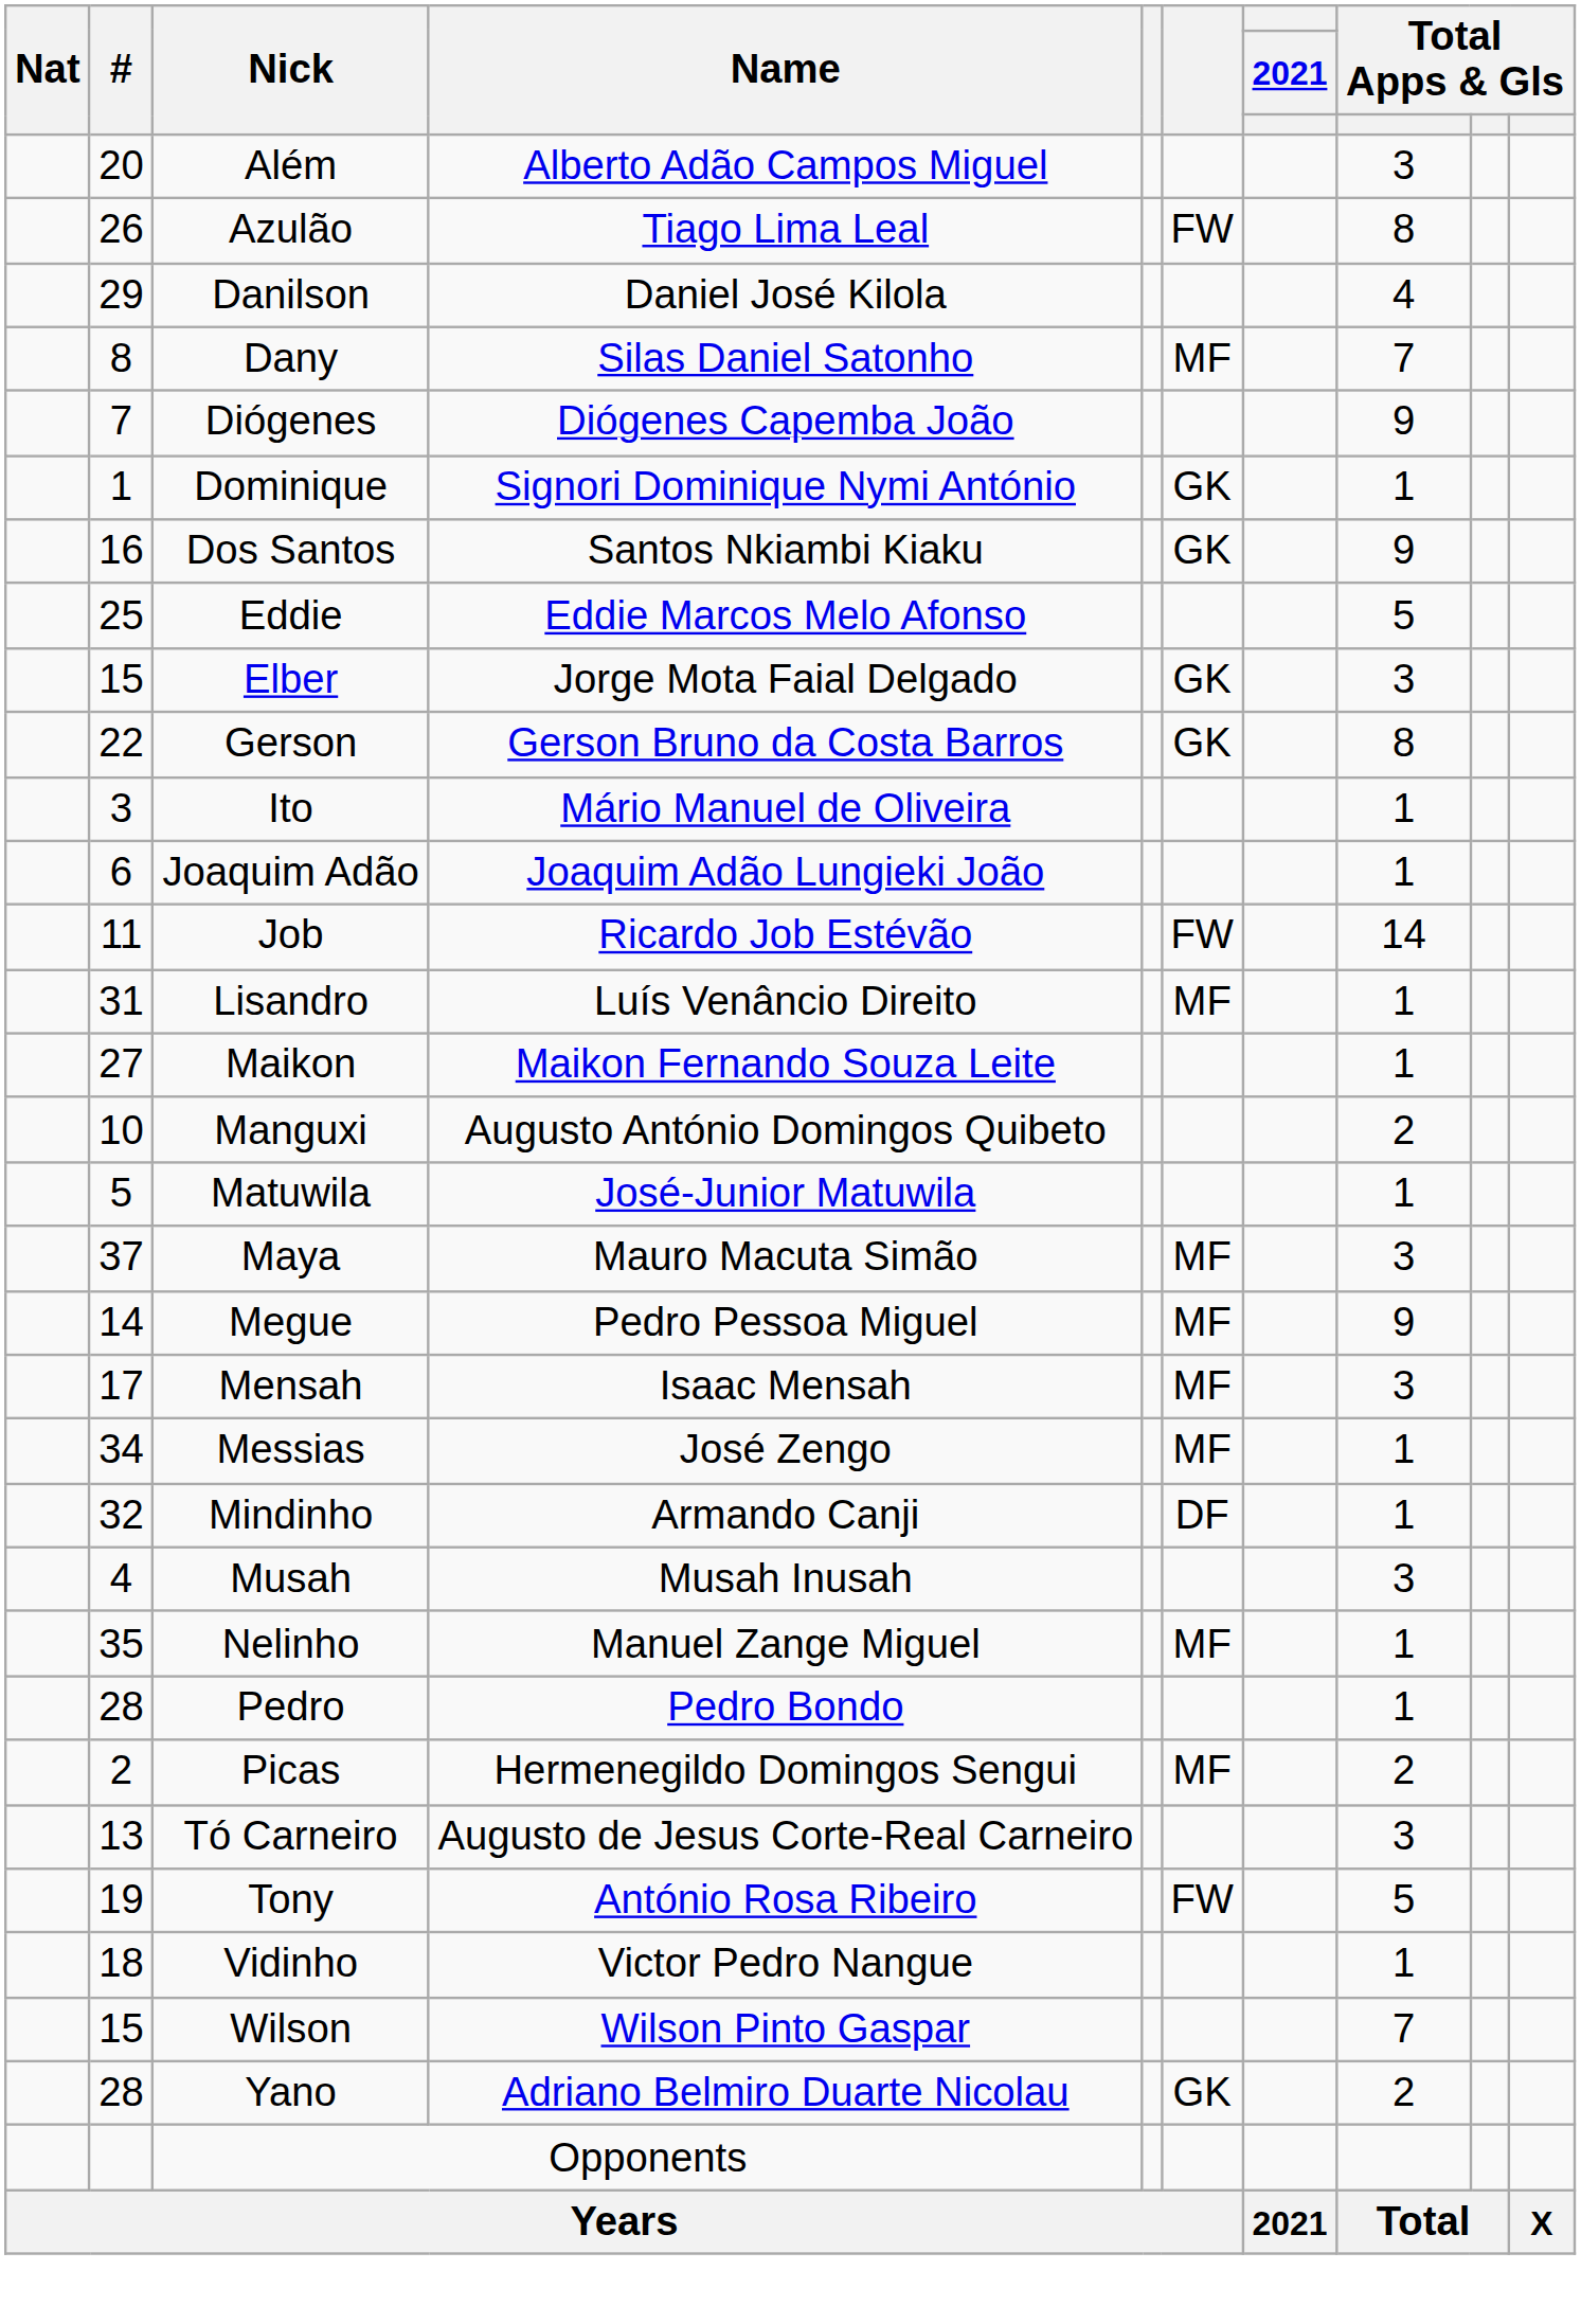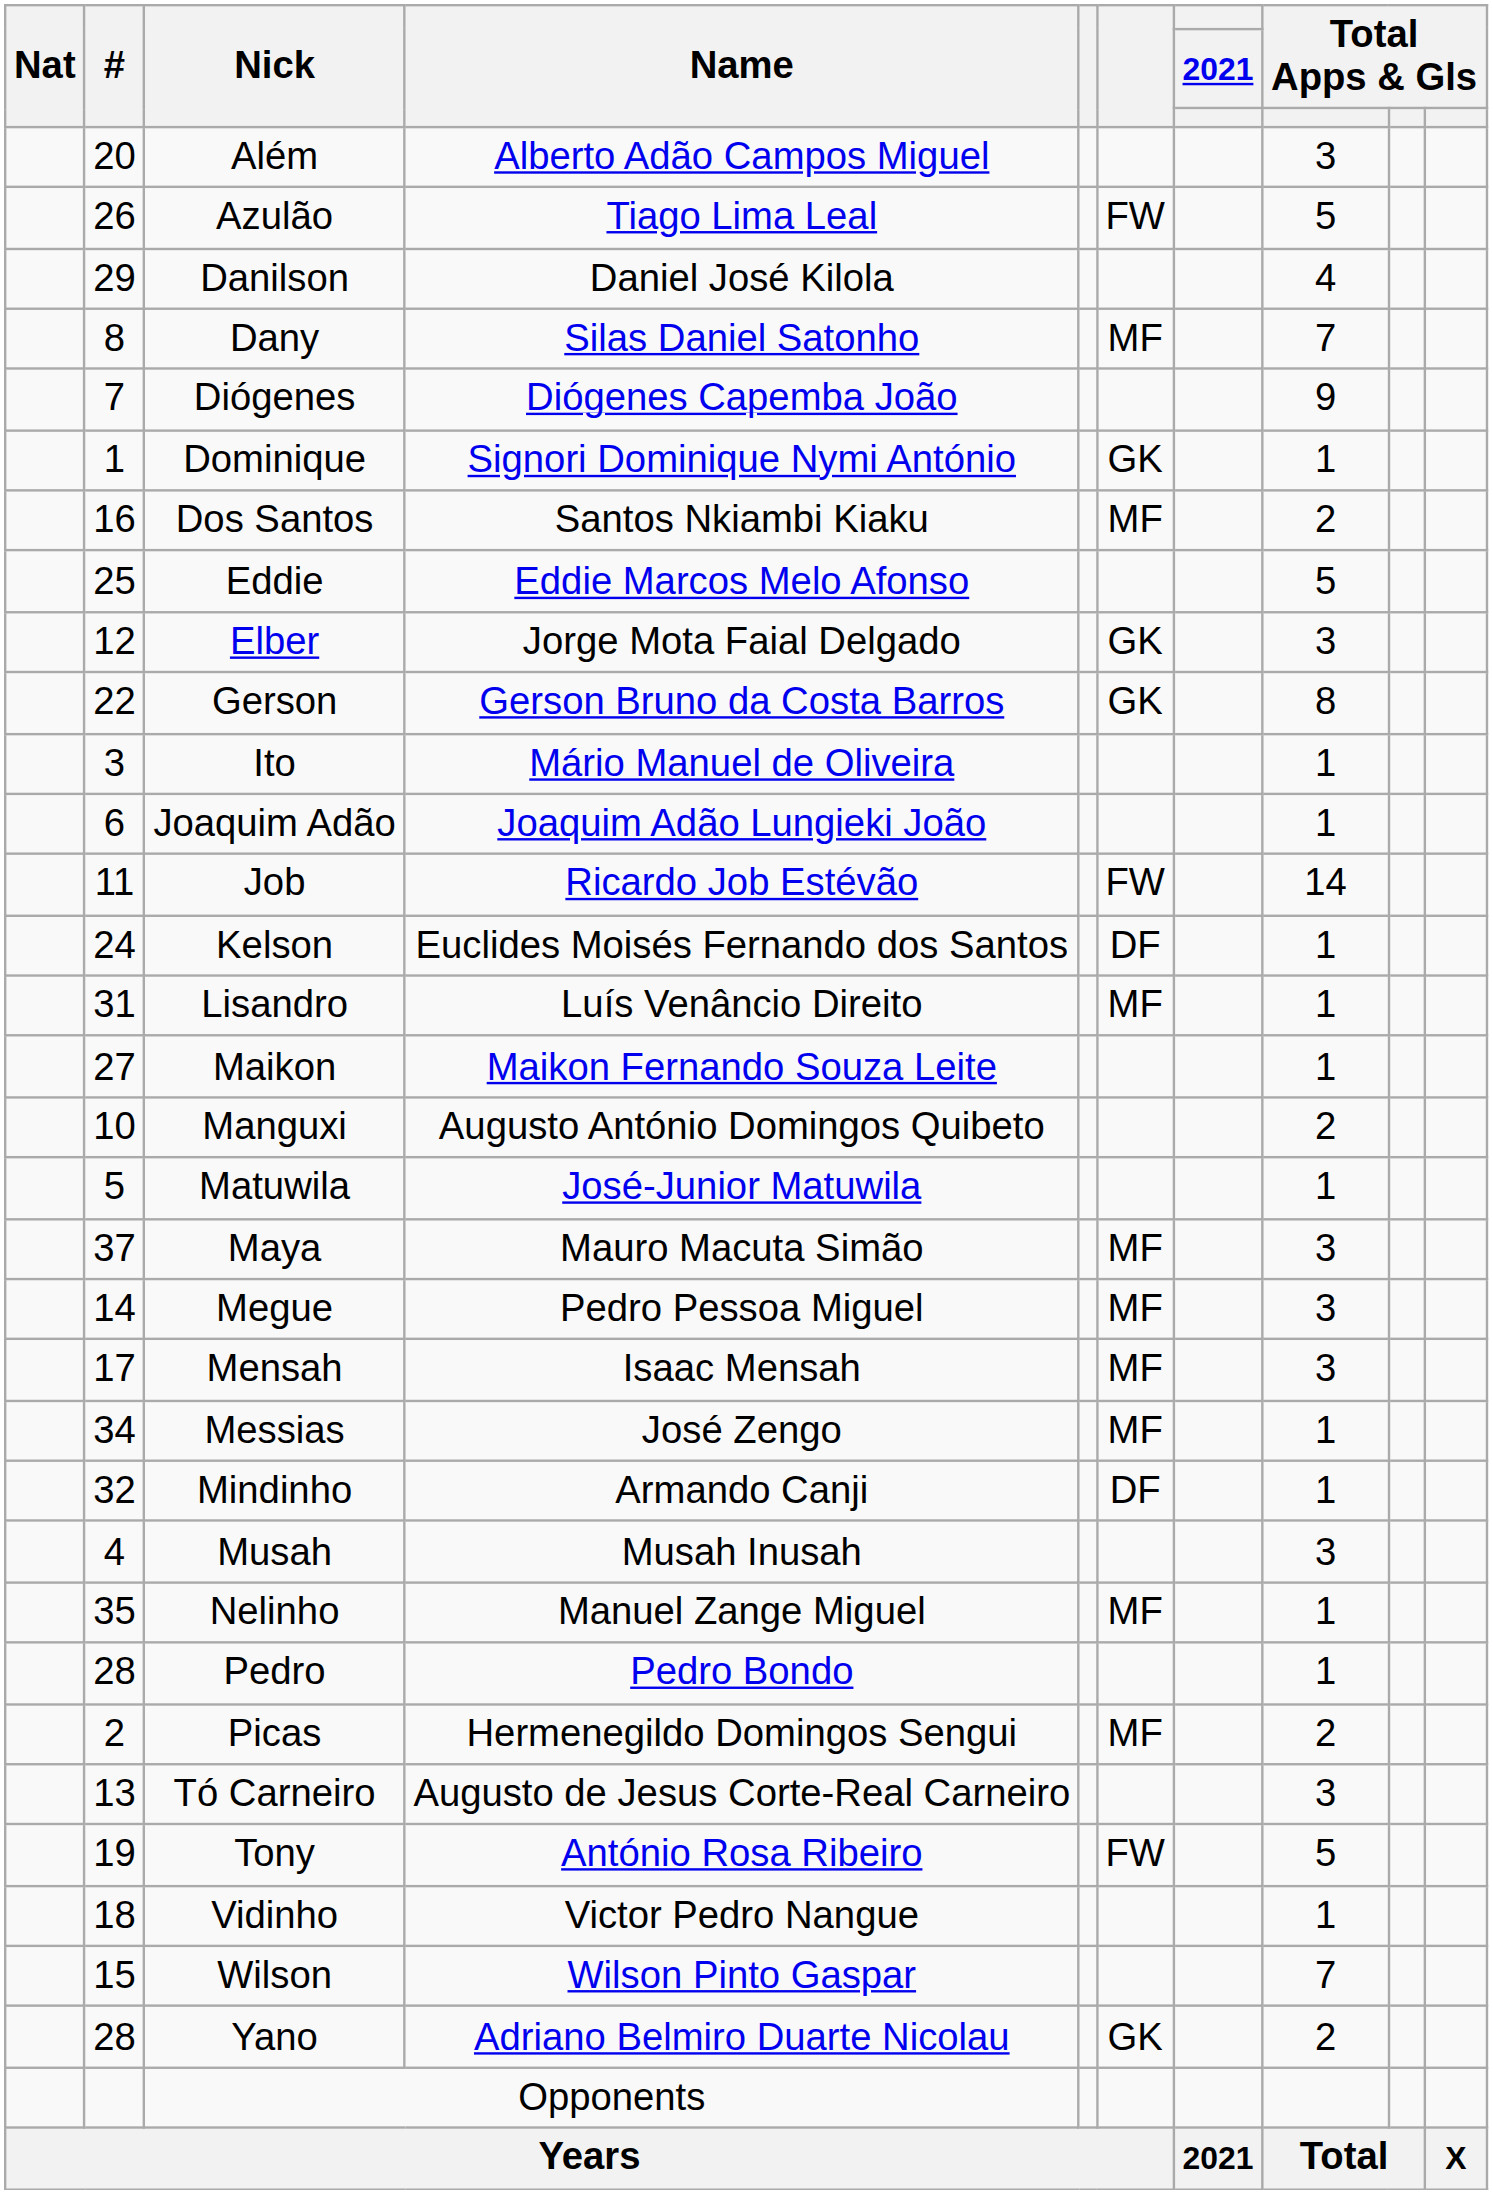Azulão | column 8: 8 -> 5
Dos Santos | column 6: GK -> MF
Dos Santos | column 8: 9 -> 2
Elber | #: 15 -> 12
+ row: 24 | Kelson | Euclides Moisés Fernando dos Santos | DF | 1
Megue | column 8: 9 -> 3
